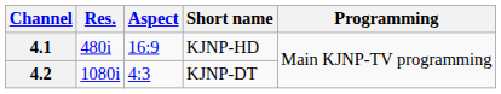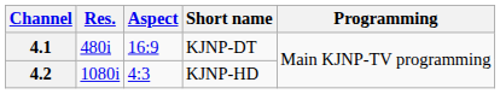4.1 | Short name: KJNP-HD -> KJNP-DT
4.2 | Short name: KJNP-DT -> KJNP-HD
